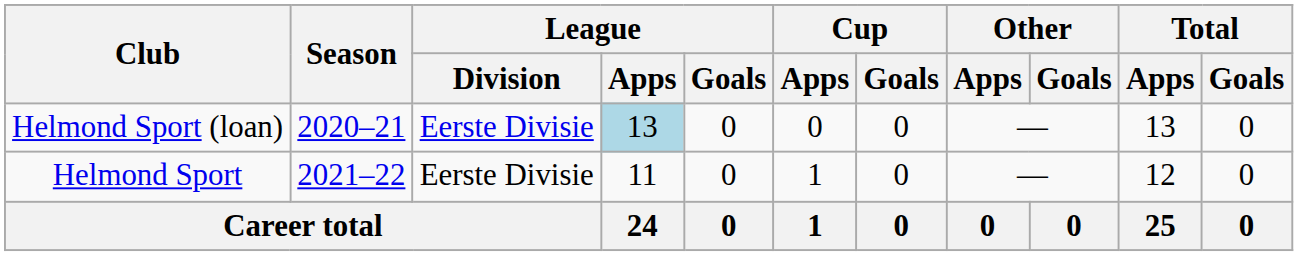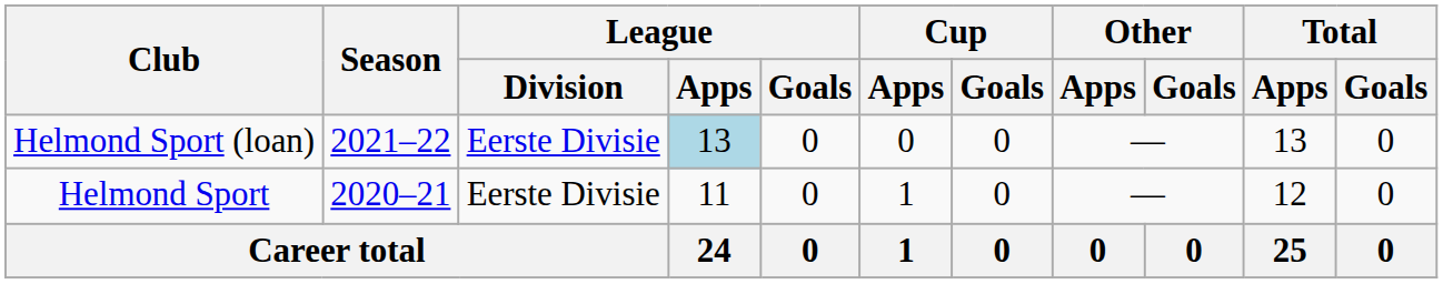Helmond Sport (loan) | Season: 2020–21 -> 2021–22
Helmond Sport | Season: 2021–22 -> 2020–21
